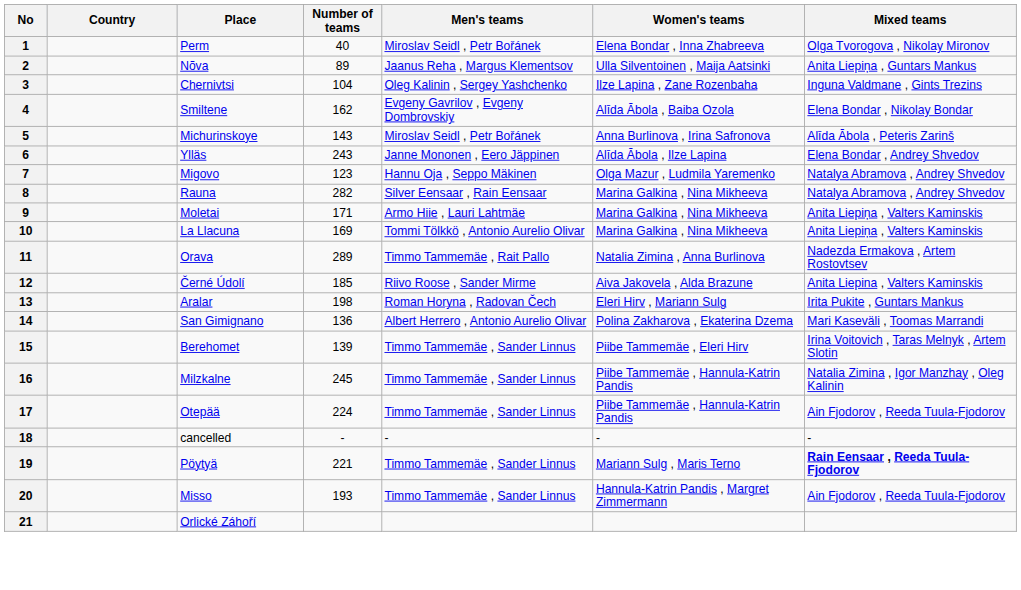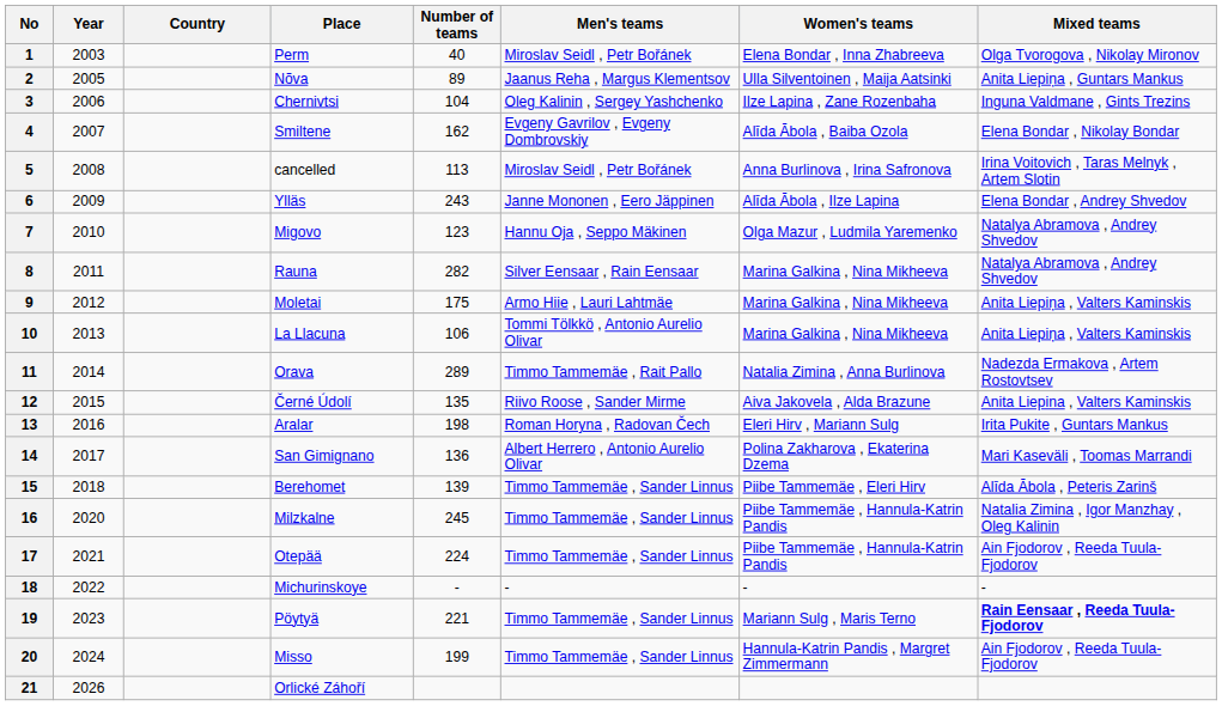+ column: Year | 2003 | 2005 | 2006 | 2007 | 2008 | 2009 | 2010 | 2011 | 2012 | 2013 | 2014 | 2015 | 2016 | 2017 | 2018 | 2020 | 2021 | 2022 | 2023 | 2024 | 2026
5 | Place: Michurinskoye -> cancelled
5 | Number of teams: 143 -> 113
5 | Mixed teams: Alīda Ābola , Peteris Zarinš -> Irina Voitovich , Taras Melnyk , Artem Slotin
9 | Number of teams: 171 -> 175
10 | Number of teams: 169 -> 106
12 | Number of teams: 185 -> 135
15 | Mixed teams: Irina Voitovich , Taras Melnyk , Artem Slotin -> Alīda Ābola , Peteris Zarinš
18 | Place: cancelled -> Michurinskoye
20 | Number of teams: 193 -> 199
